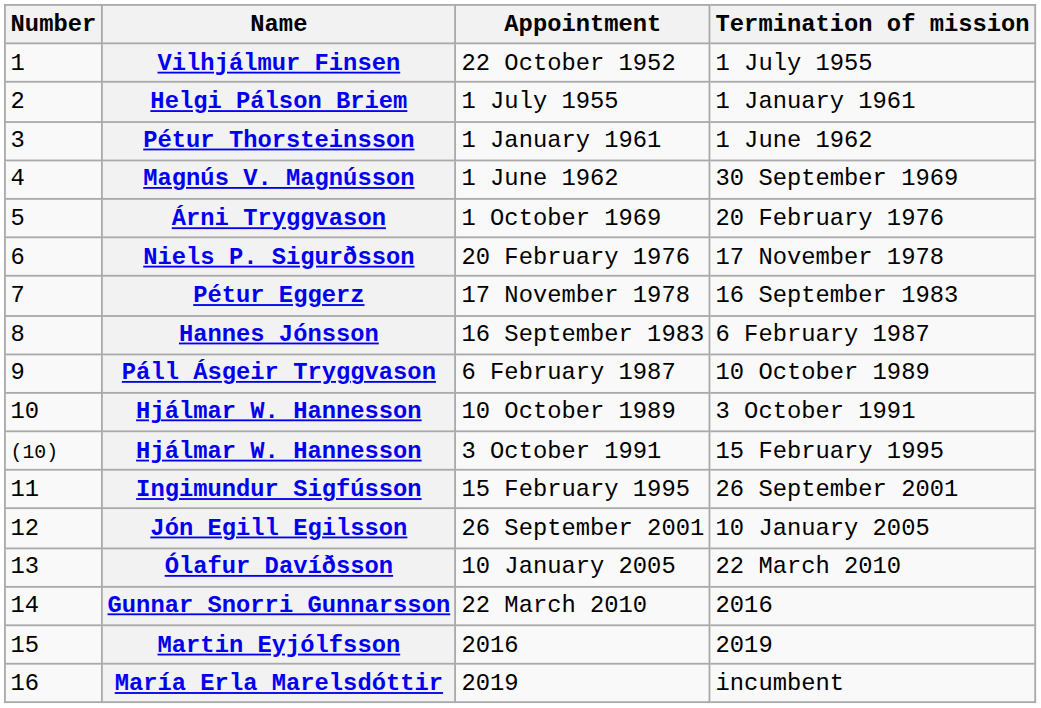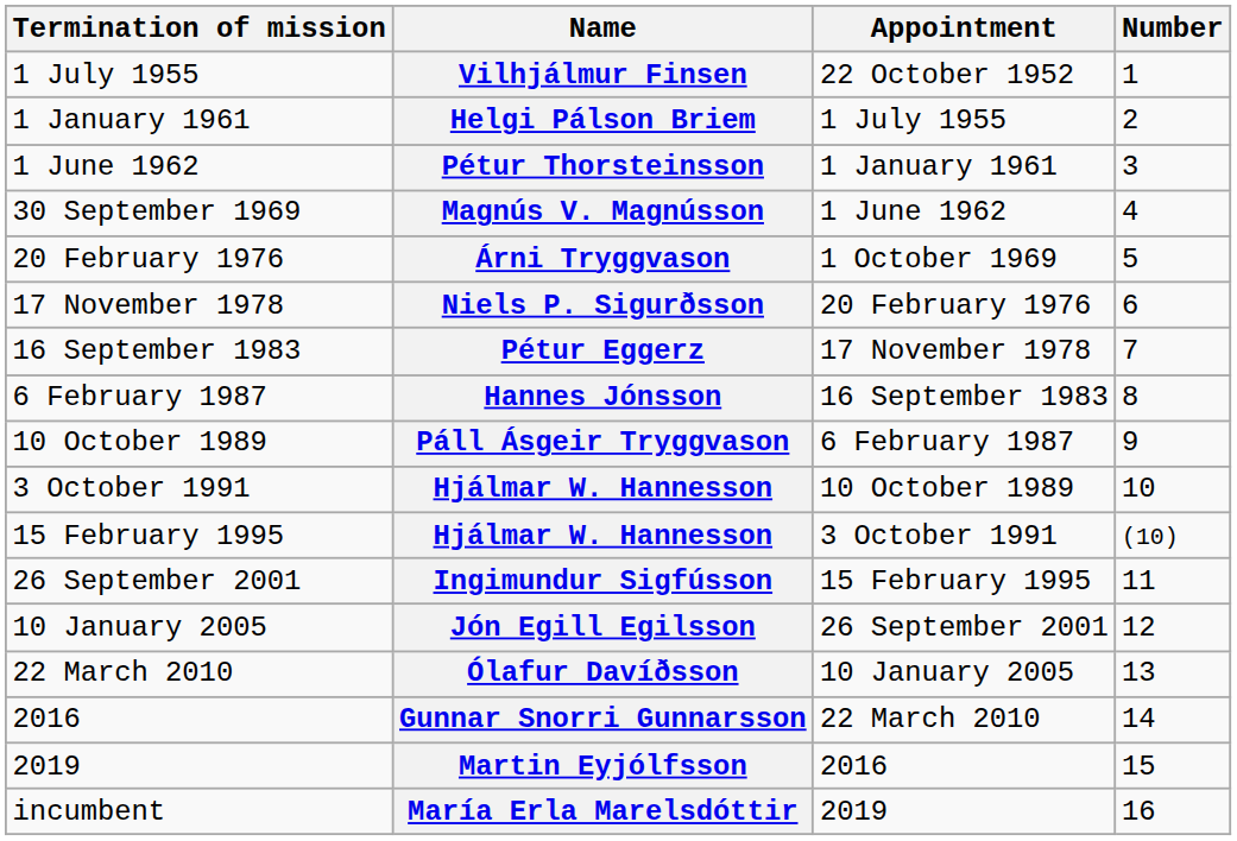columns swapped: Number <-> Termination of mission
